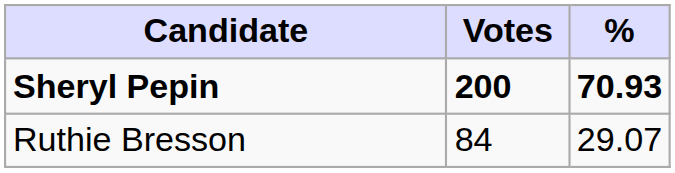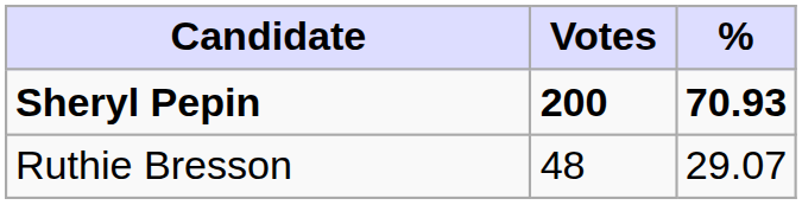Ruthie Bresson | Votes: 84 -> 48
